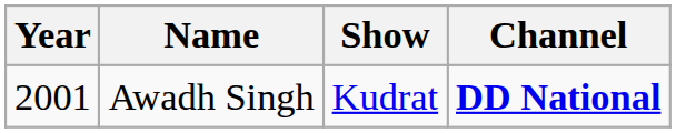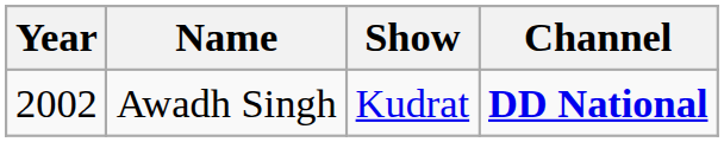Awadh Singh | Year: 2001 -> 2002
